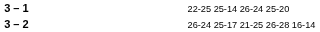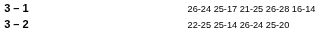3 – 1 | column 4: 22-25 25-14 26-24 25-20 -> 26-24 25-17 21-25 26-28 16-14
3 – 2 | column 4: 26-24 25-17 21-25 26-28 16-14 -> 22-25 25-14 26-24 25-20
